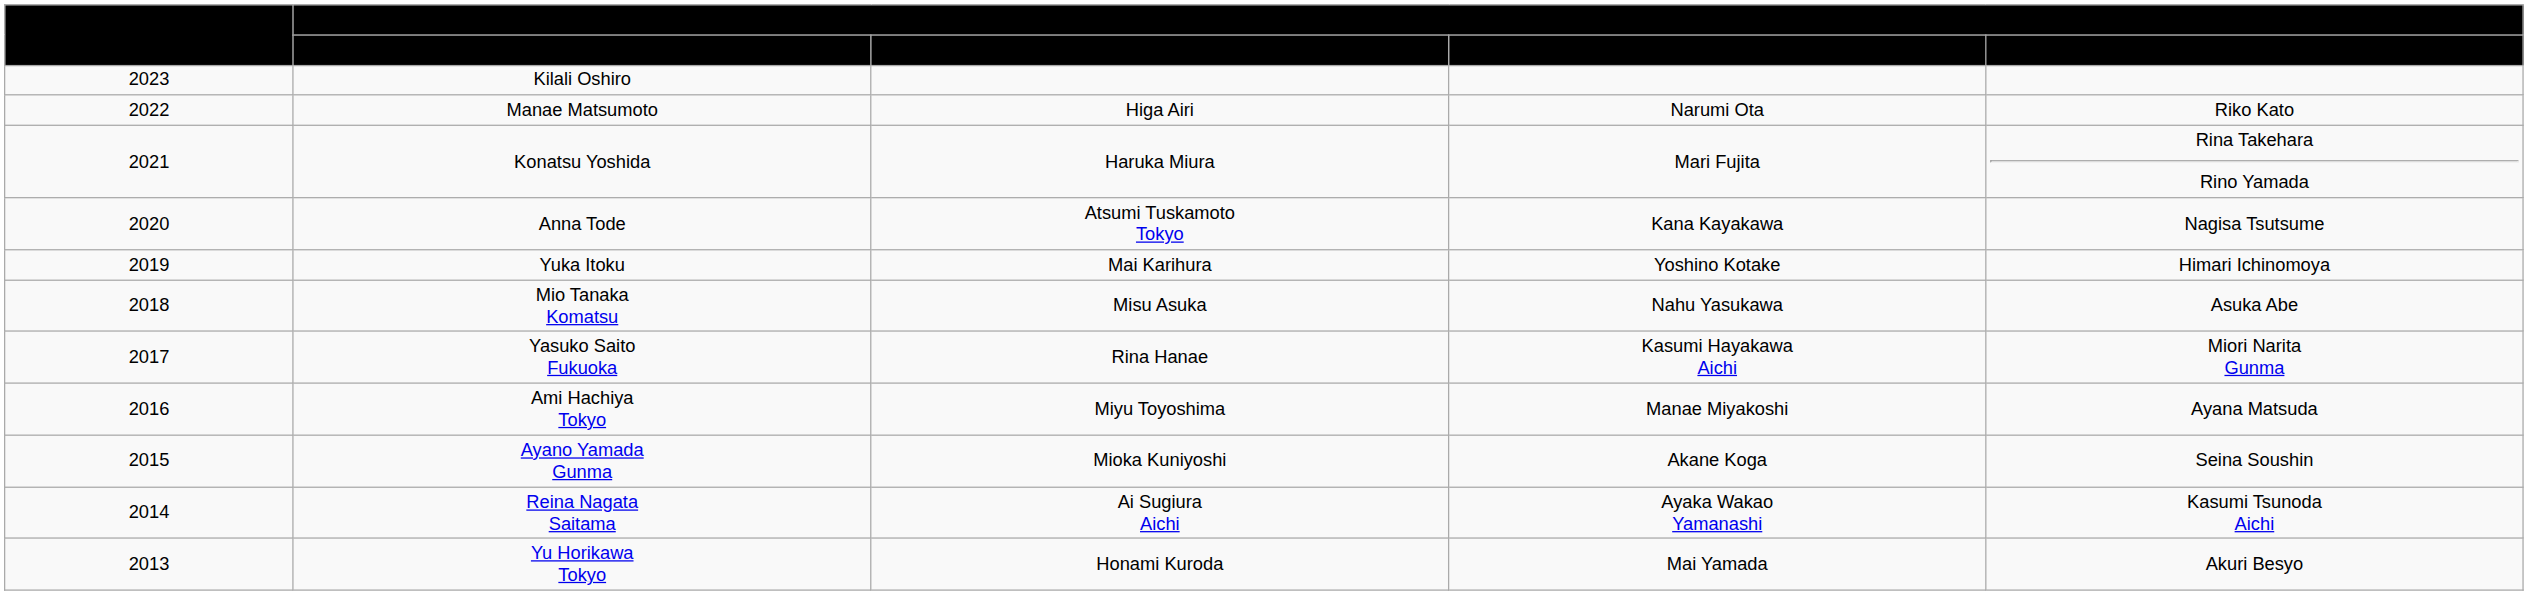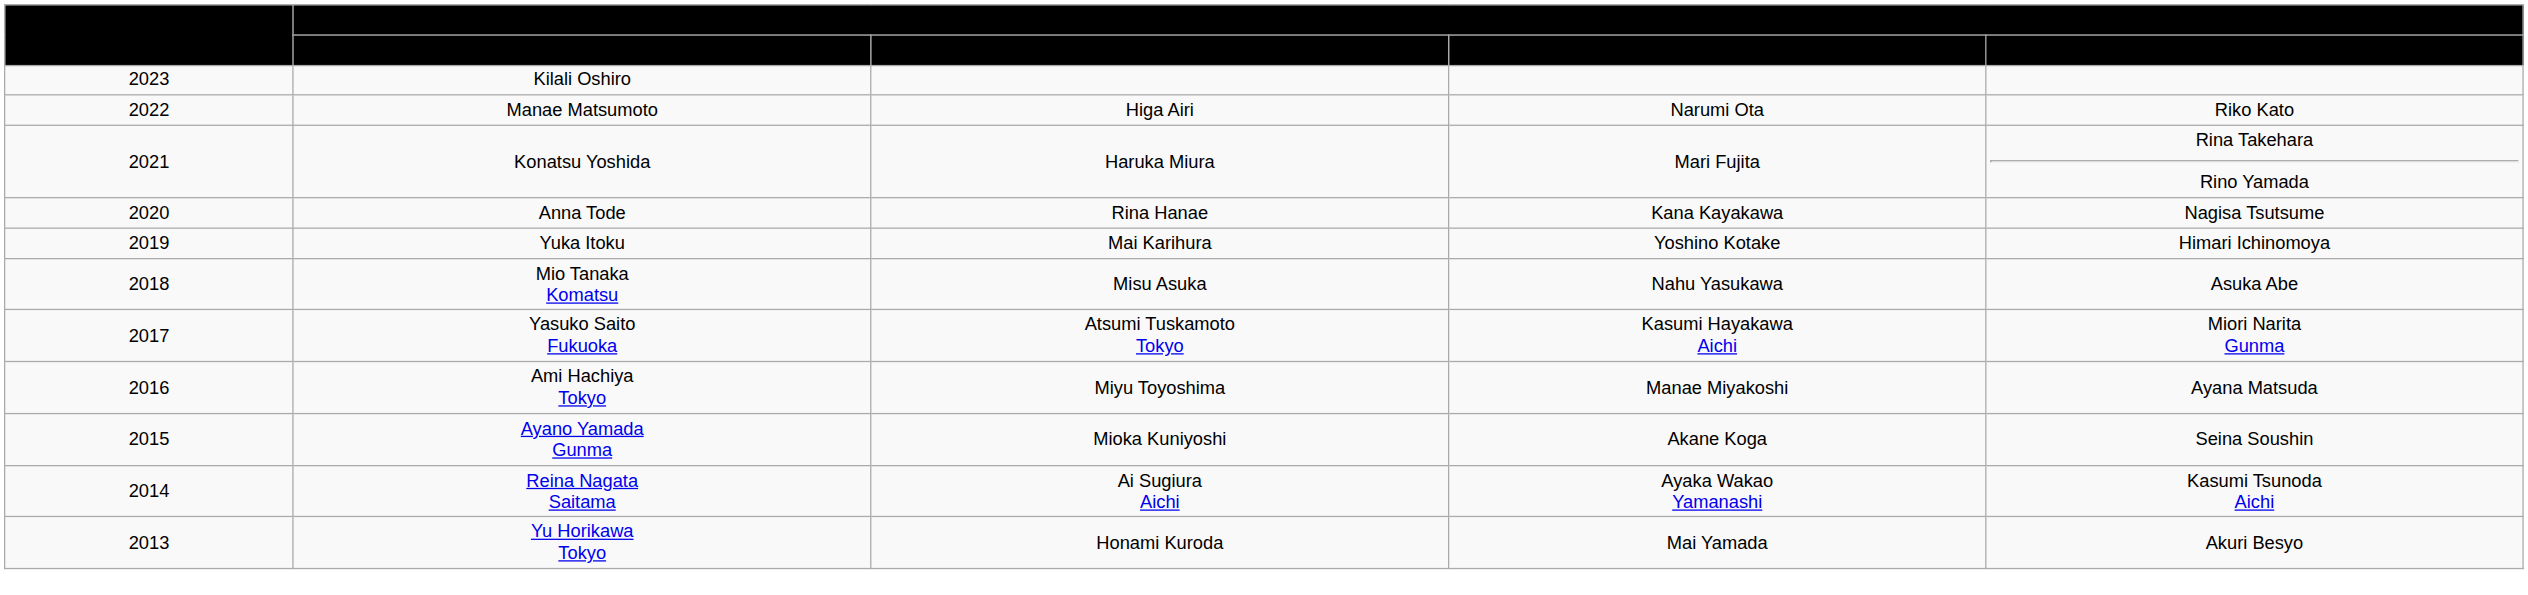Anna Tode | Miss Earth Japan Elemental Court Titlists / Air: Atsumi Tuskamoto Tokyo -> Rina Hanae
Yasuko Saito Fukuoka | Miss Earth Japan Elemental Court Titlists / Air: Rina Hanae -> Atsumi Tuskamoto Tokyo
